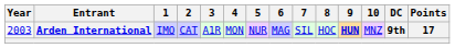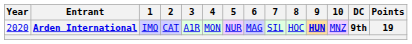Arden International | Year: 2003 -> 2020
Arden International | Points: 17 -> 19
